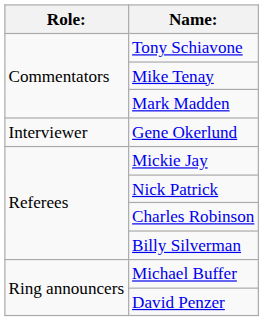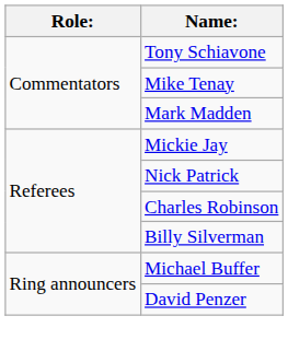- row: Interviewer | Gene Okerlund
